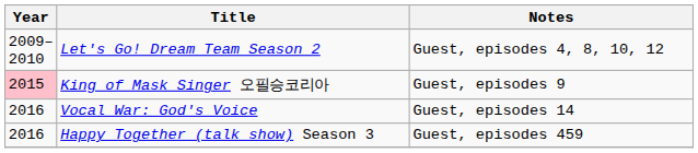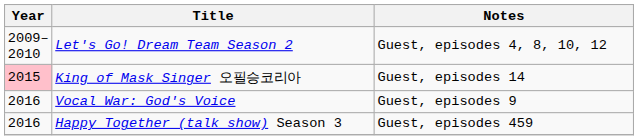King of Mask Singer 오필승코리아 | Notes: Guest, episodes 9 -> Guest, episodes 14
Vocal War: God's Voice | Notes: Guest, episodes 14 -> Guest, episodes 9
